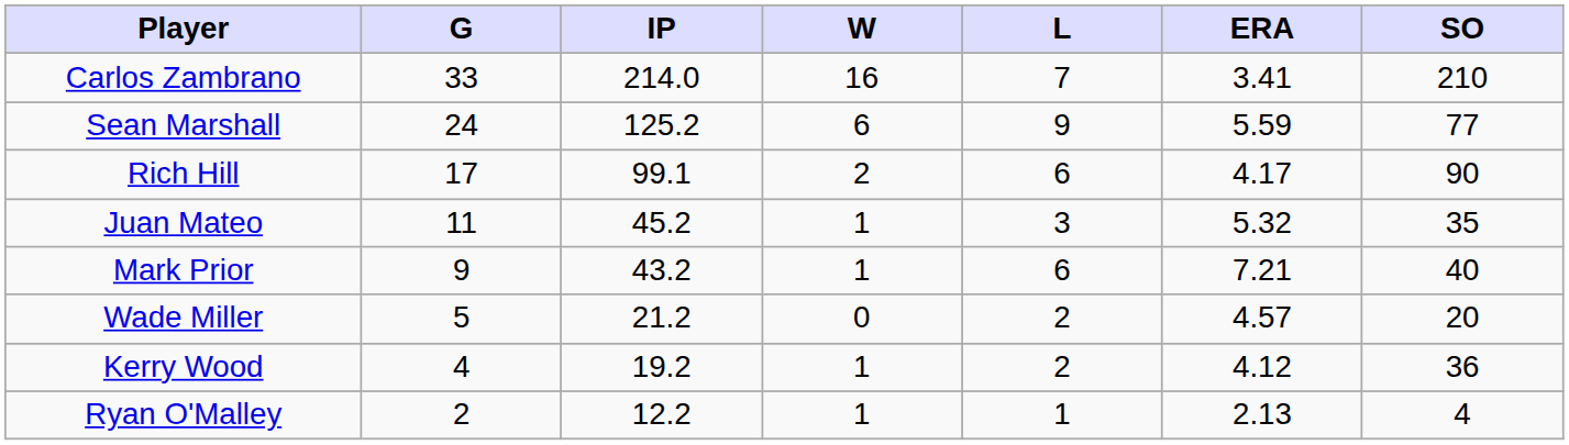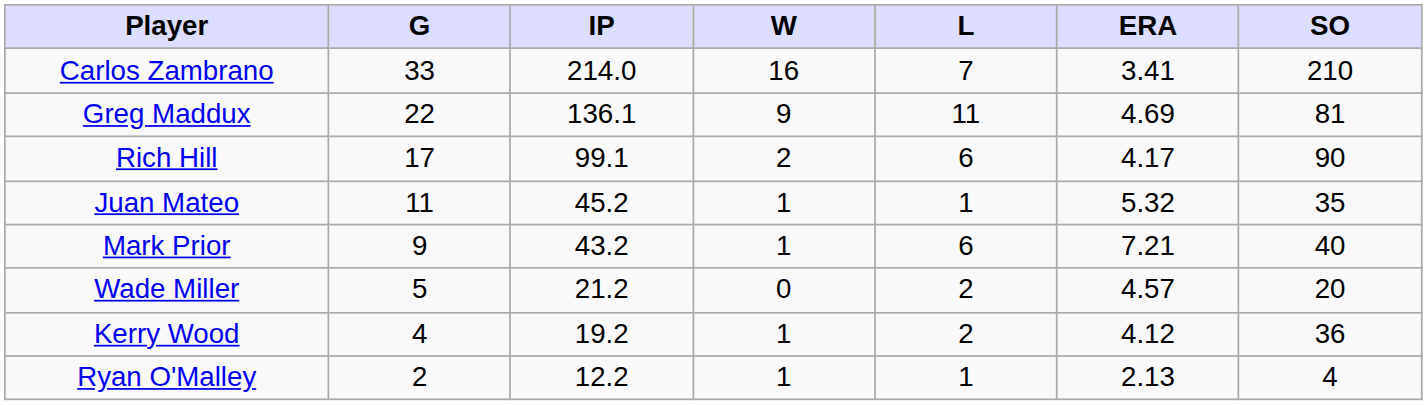+ row: Greg Maddux | 22 | 136.1 | 9 | 11 | 4.69 | 81
- row: Sean Marshall | 24 | 125.2 | 6 | 9 | 5.59 | 77
Juan Mateo | L: 3 -> 1
